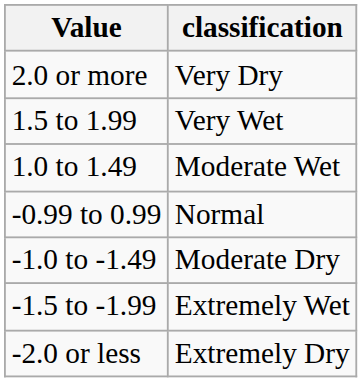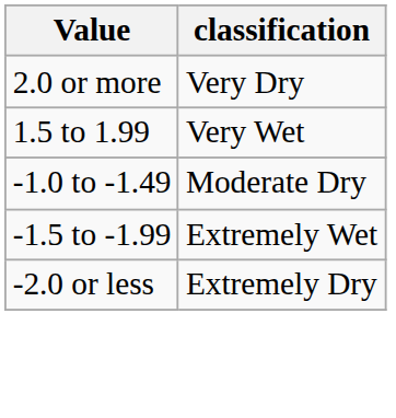- row: 1.0 to 1.49 | Moderate Wet
- row: -0.99 to 0.99 | Normal
